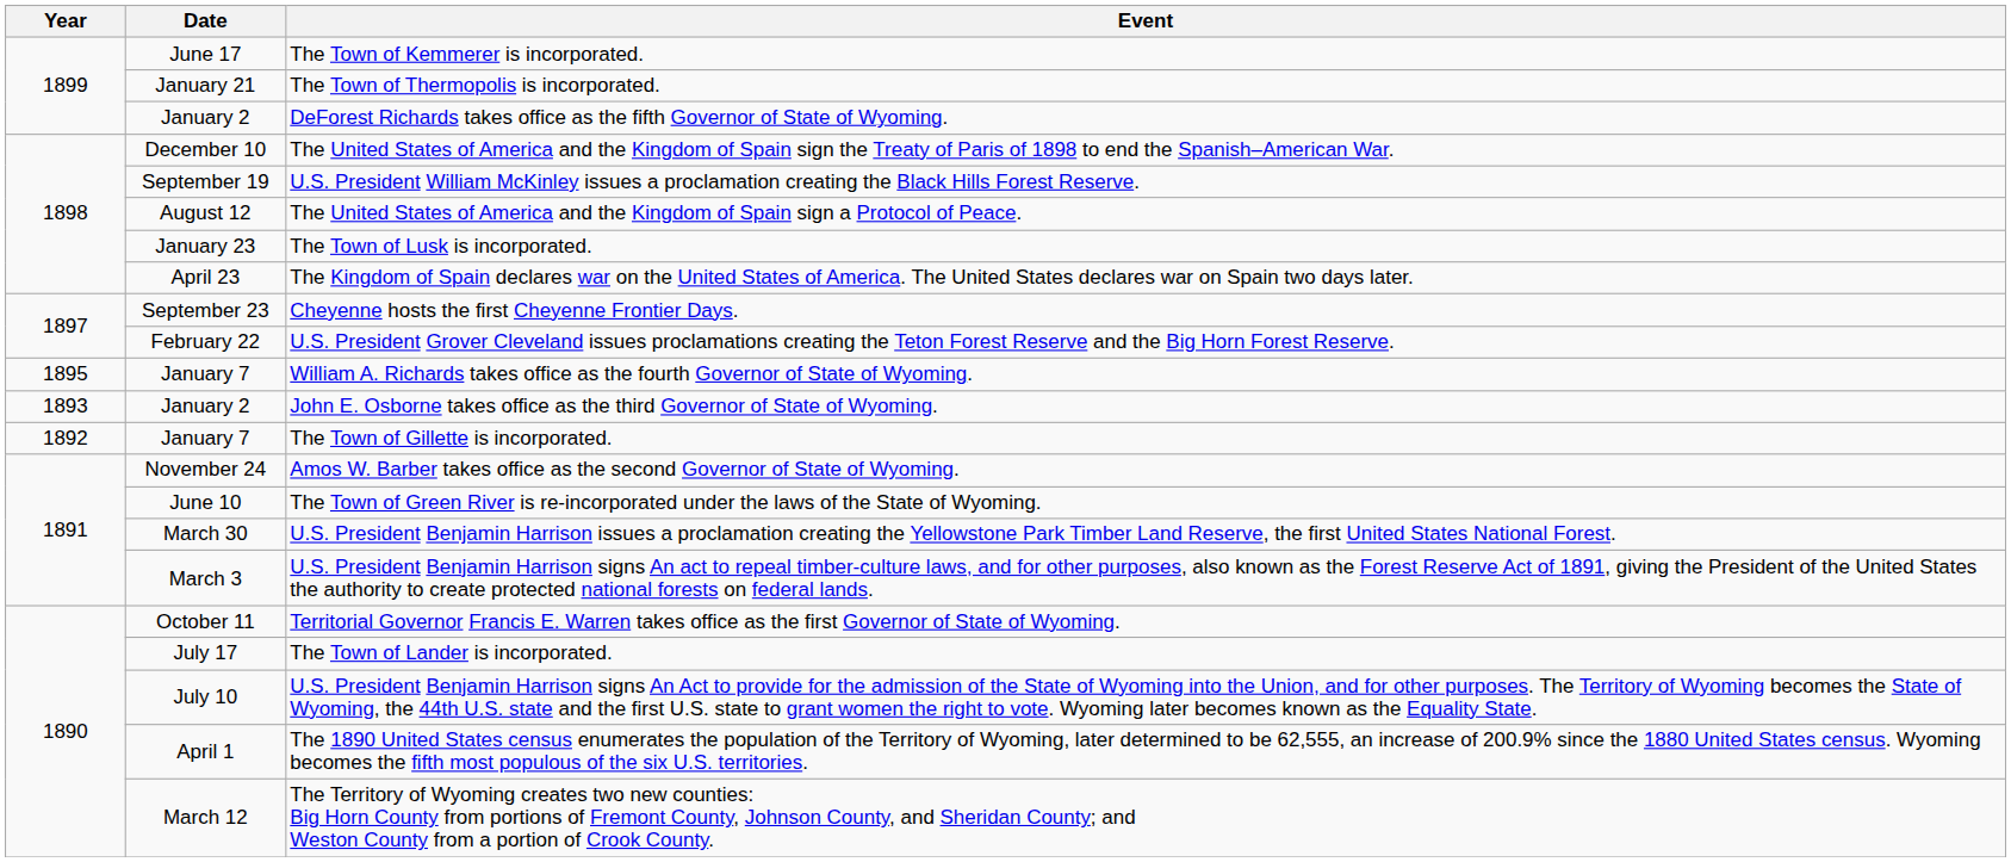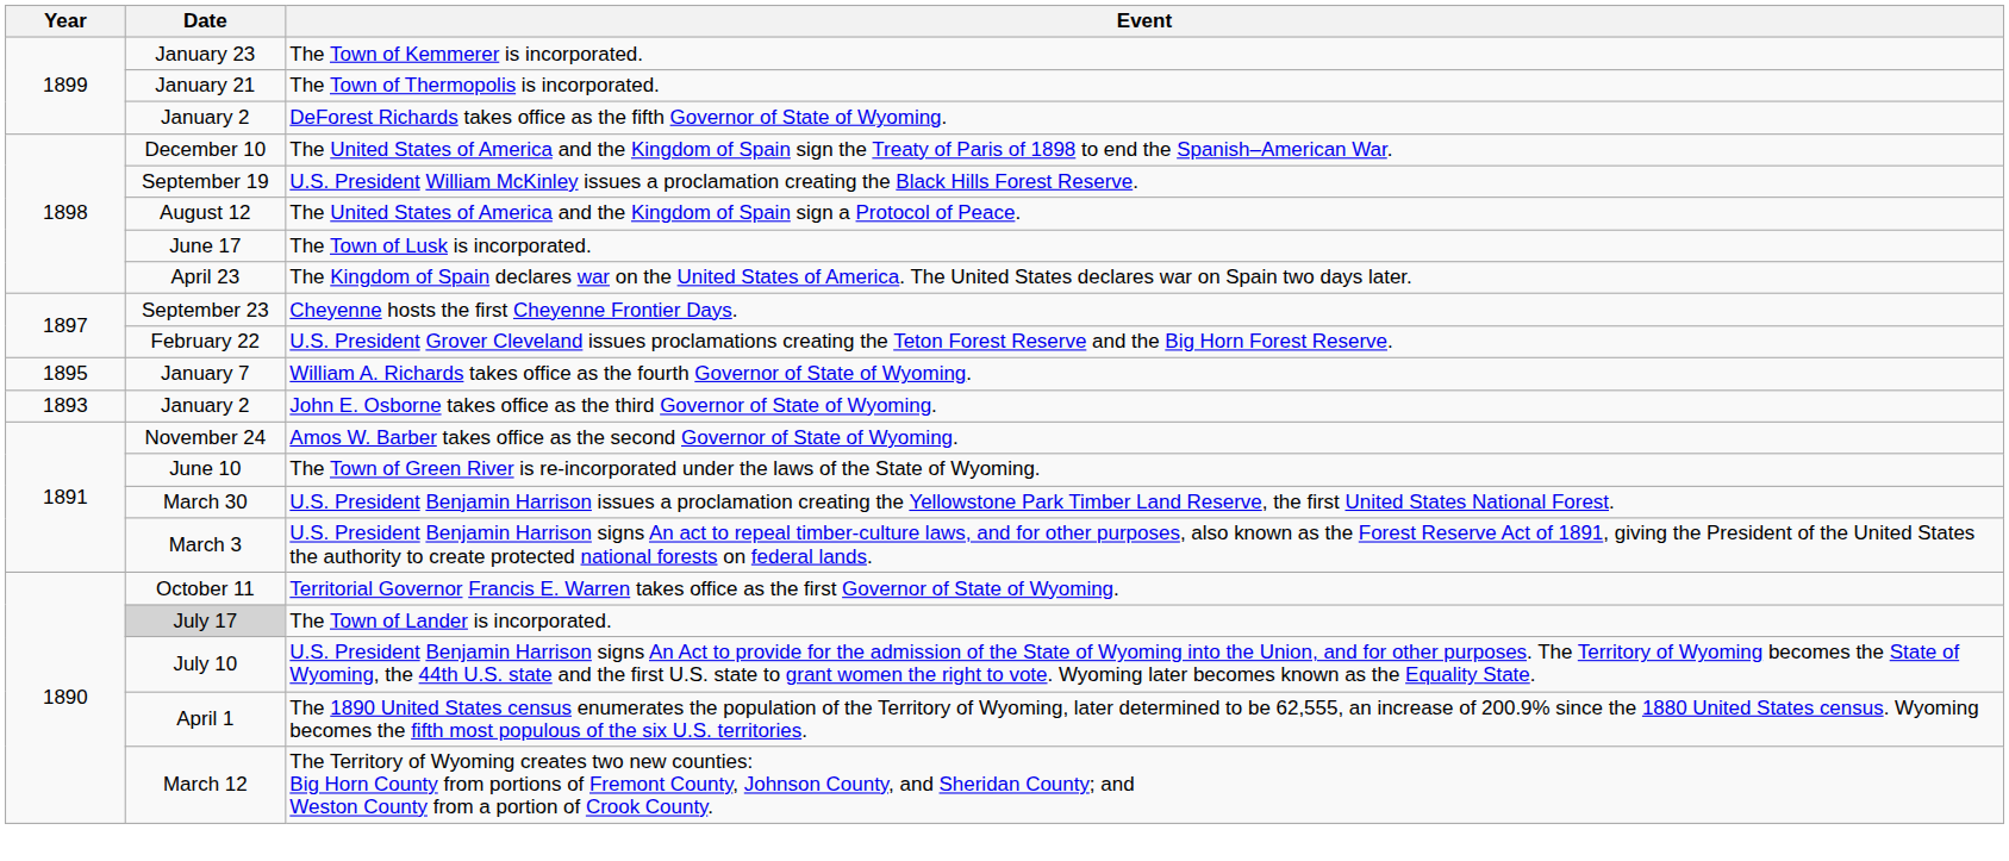The Town of Kemmerer is incorporated. | Date: June 17 -> January 23
The Town of Lusk is incorporated. | Date: January 23 -> June 17
- row: 1892 | January 7 | The Town of Gillette is incorporated.
The Town of Lander is incorporated. | Date: no background -> lightgrey background
